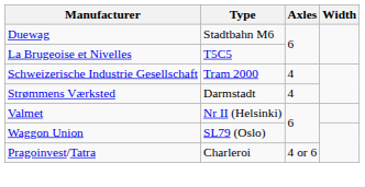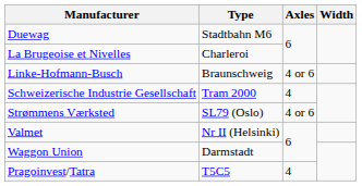La Brugeoise et Nivelles | Type: T5C5 -> Charleroi
+ row: Linke-Hofmann-Busch | Braunschweig | 4 or 6
Strømmens Værksted | Type: Darmstadt -> SL79 (Oslo)
Strømmens Værksted | Axles: 4 -> 4 or 6
Waggon Union | Type: SL79 (Oslo) -> Darmstadt
Pragoinvest/Tatra | Type: Charleroi -> T5C5
Pragoinvest/Tatra | Axles: 4 or 6 -> 4
